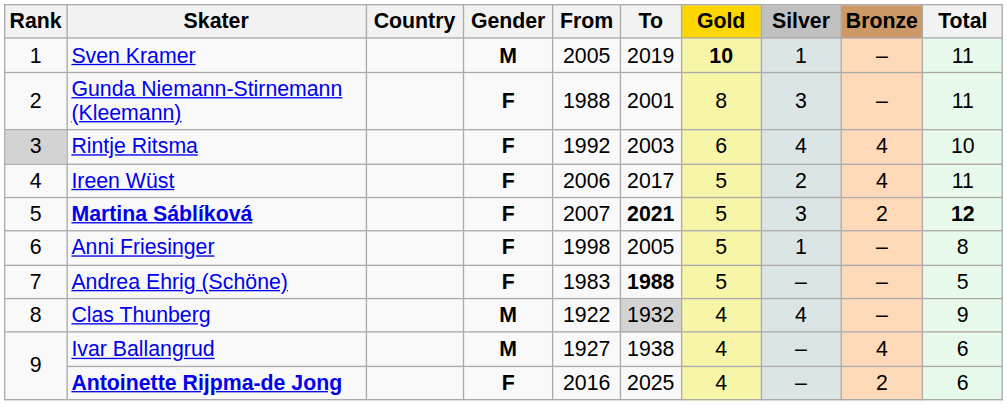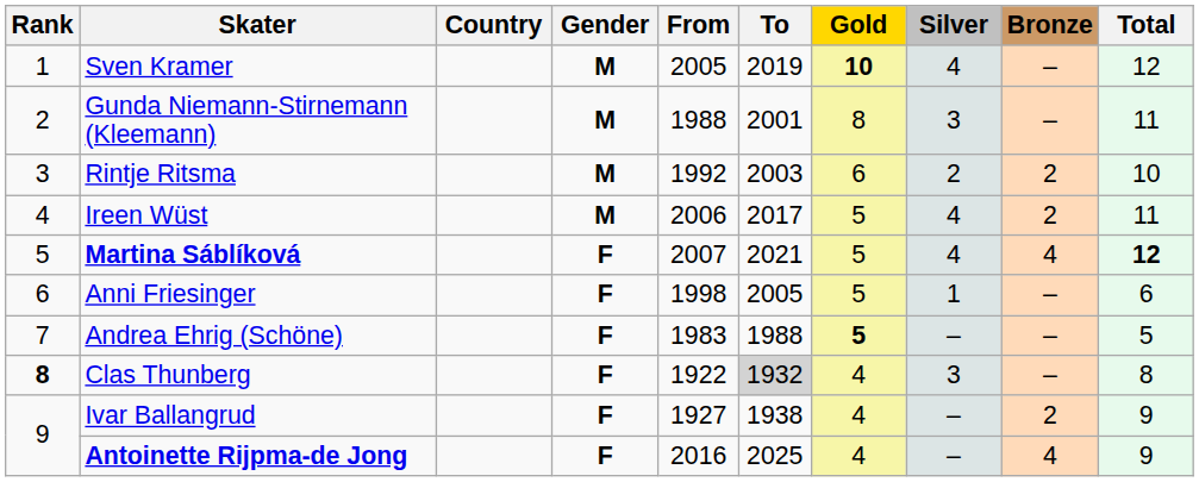Sven Kramer | Silver: 1 -> 4
Sven Kramer | Total: 11 -> 12
Gunda Niemann-Stirnemann (Kleemann) | Gender: F -> M
Rintje Ritsma | Rank: lightgrey background -> no background
Rintje Ritsma | Gender: F -> M
Rintje Ritsma | Silver: 4 -> 2
Rintje Ritsma | Bronze: 4 -> 2
Ireen Wüst | Gender: F -> M
Ireen Wüst | Silver: 2 -> 4
Ireen Wüst | Bronze: 4 -> 2
Martina Sáblíková | To: bold -> normal
Martina Sáblíková | Silver: 3 -> 4
Martina Sáblíková | Bronze: 2 -> 4
Anni Friesinger | Total: 8 -> 6
Andrea Ehrig (Schöne) | To: bold -> normal
Andrea Ehrig (Schöne) | Gold: normal -> bold
Clas Thunberg | Rank: normal -> bold
Clas Thunberg | Gender: M -> F
Clas Thunberg | Silver: 4 -> 3
Clas Thunberg | Total: 9 -> 8
Ivar Ballangrud | Gender: M -> F
Ivar Ballangrud | Bronze: 4 -> 2
Ivar Ballangrud | Total: 6 -> 9
Antoinette Rijpma-de Jong | Bronze: 2 -> 4
Antoinette Rijpma-de Jong | Total: 6 -> 9
